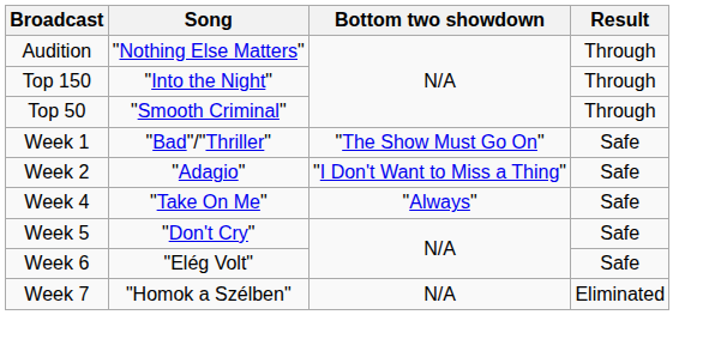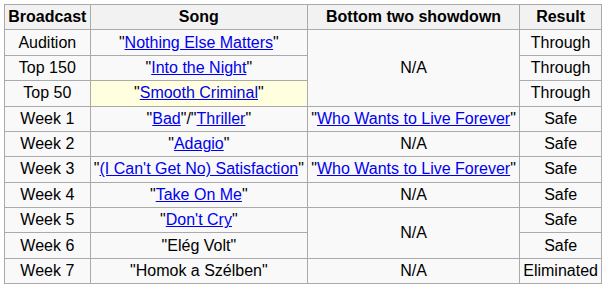Top 50 | Song: no background -> lightyellow background
Week 1 | Bottom two showdown: "The Show Must Go On" -> "Who Wants to Live Forever"
Week 2 | Bottom two showdown: "I Don't Want to Miss a Thing" -> N/A
+ row: Week 3 | "(I Can't Get No) Satisfaction" | "Who Wants to Live Forever" | Safe
Week 4 | Bottom two showdown: "Always" -> N/A
